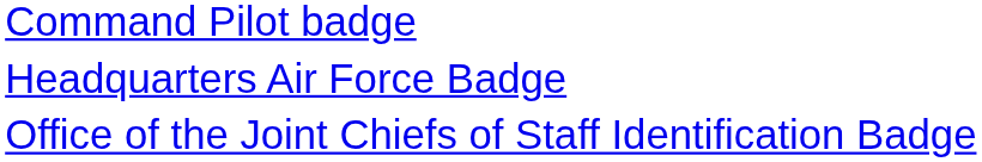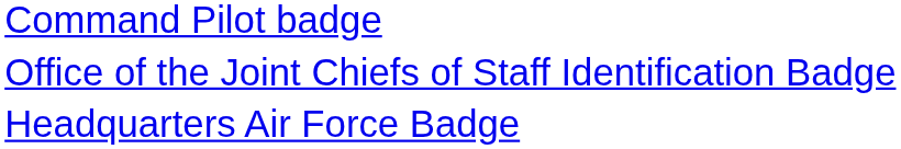rows swapped: Office of the Joint Chiefs of Staff Identification Badge <-> Headquarters Air Force Badge
